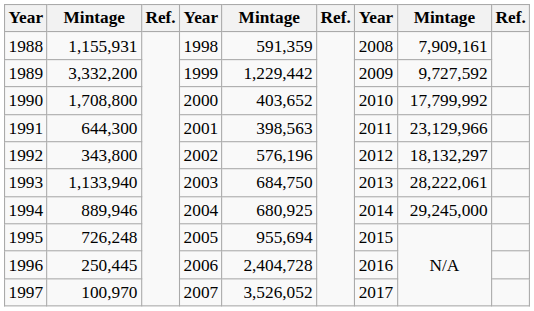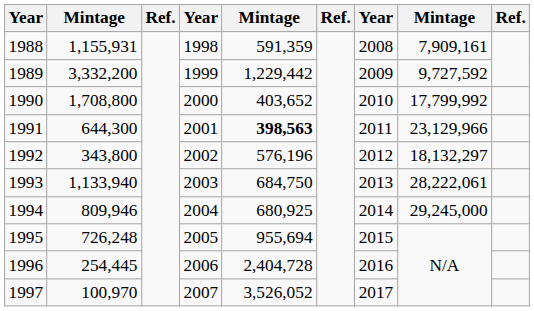1991 | column 5: normal -> bold
1994 | column 2: 889,946 -> 809,946
1996 | column 2: 250,445 -> 254,445
